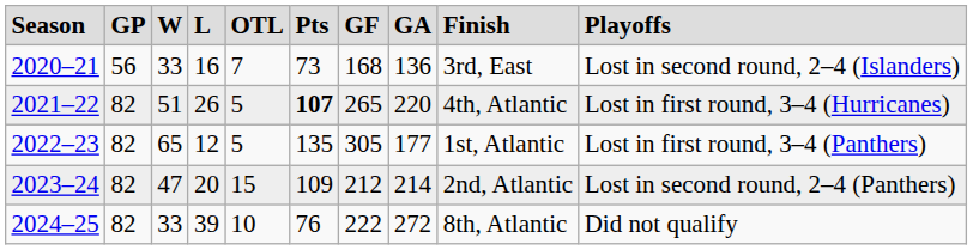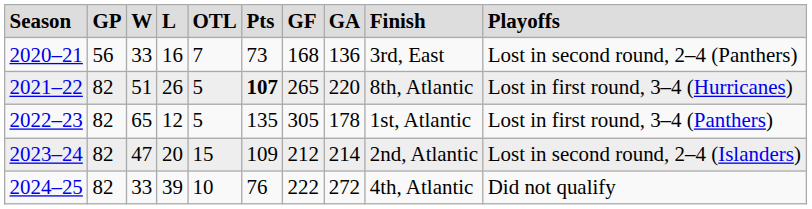2020–21 | column 10: Lost in second round, 2–4 (Islanders) -> Lost in second round, 2–4 (Panthers)
2021–22 | column 9: 4th, Atlantic -> 8th, Atlantic
2022–23 | column 8: 177 -> 178
2023–24 | column 10: Lost in second round, 2–4 (Panthers) -> Lost in second round, 2–4 (Islanders)
2024–25 | column 9: 8th, Atlantic -> 4th, Atlantic
